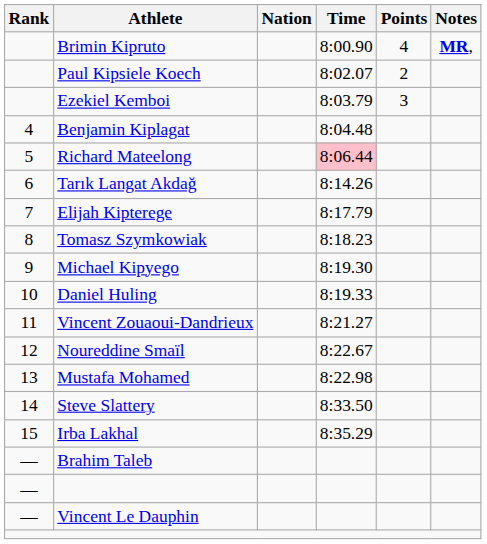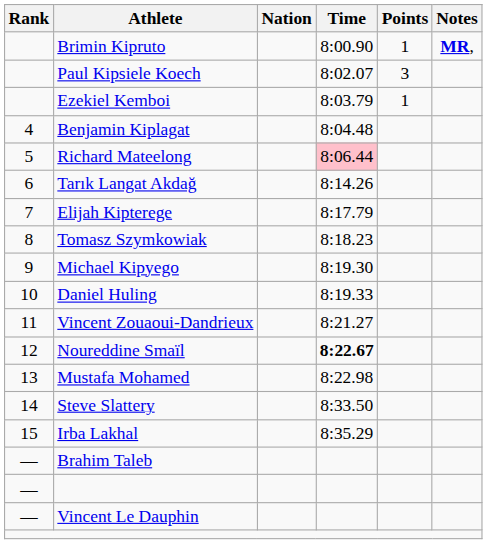Brimin Kipruto | Points: 4 -> 1
Paul Kipsiele Koech | Points: 2 -> 3
Ezekiel Kemboi | Points: 3 -> 1
Noureddine Smaïl | Time: normal -> bold
